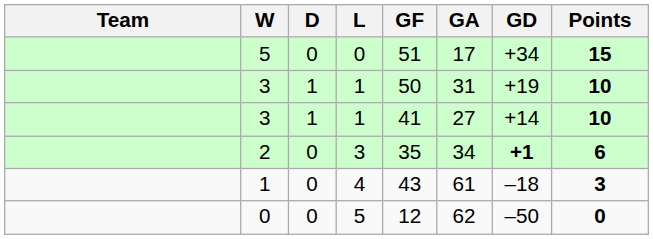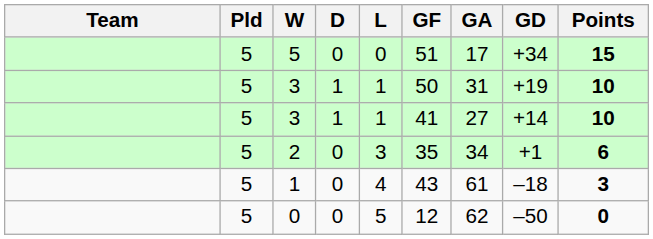+ column: Pld | 5 | 5 | 5 | 5 | 5 | 5
2 | GD: bold -> normal
